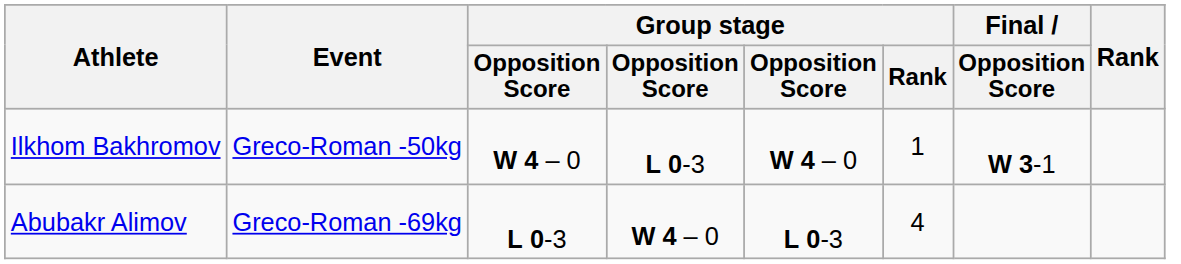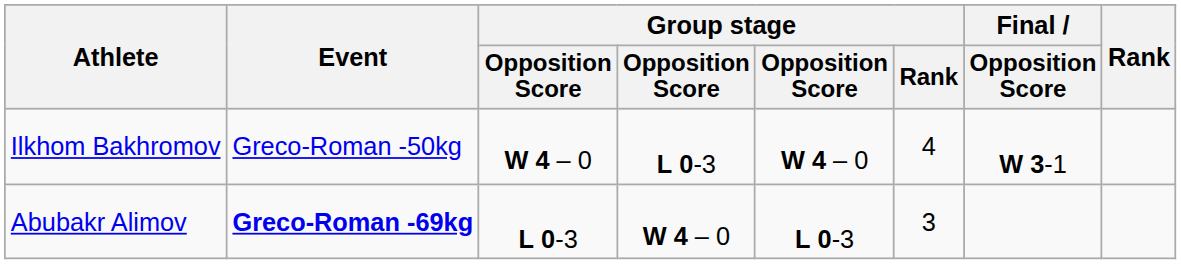Ilkhom Bakhromov | Group stage / Rank: 1 -> 4
Abubakr Alimov | Event: normal -> bold
Abubakr Alimov | Group stage / Rank: 4 -> 3
